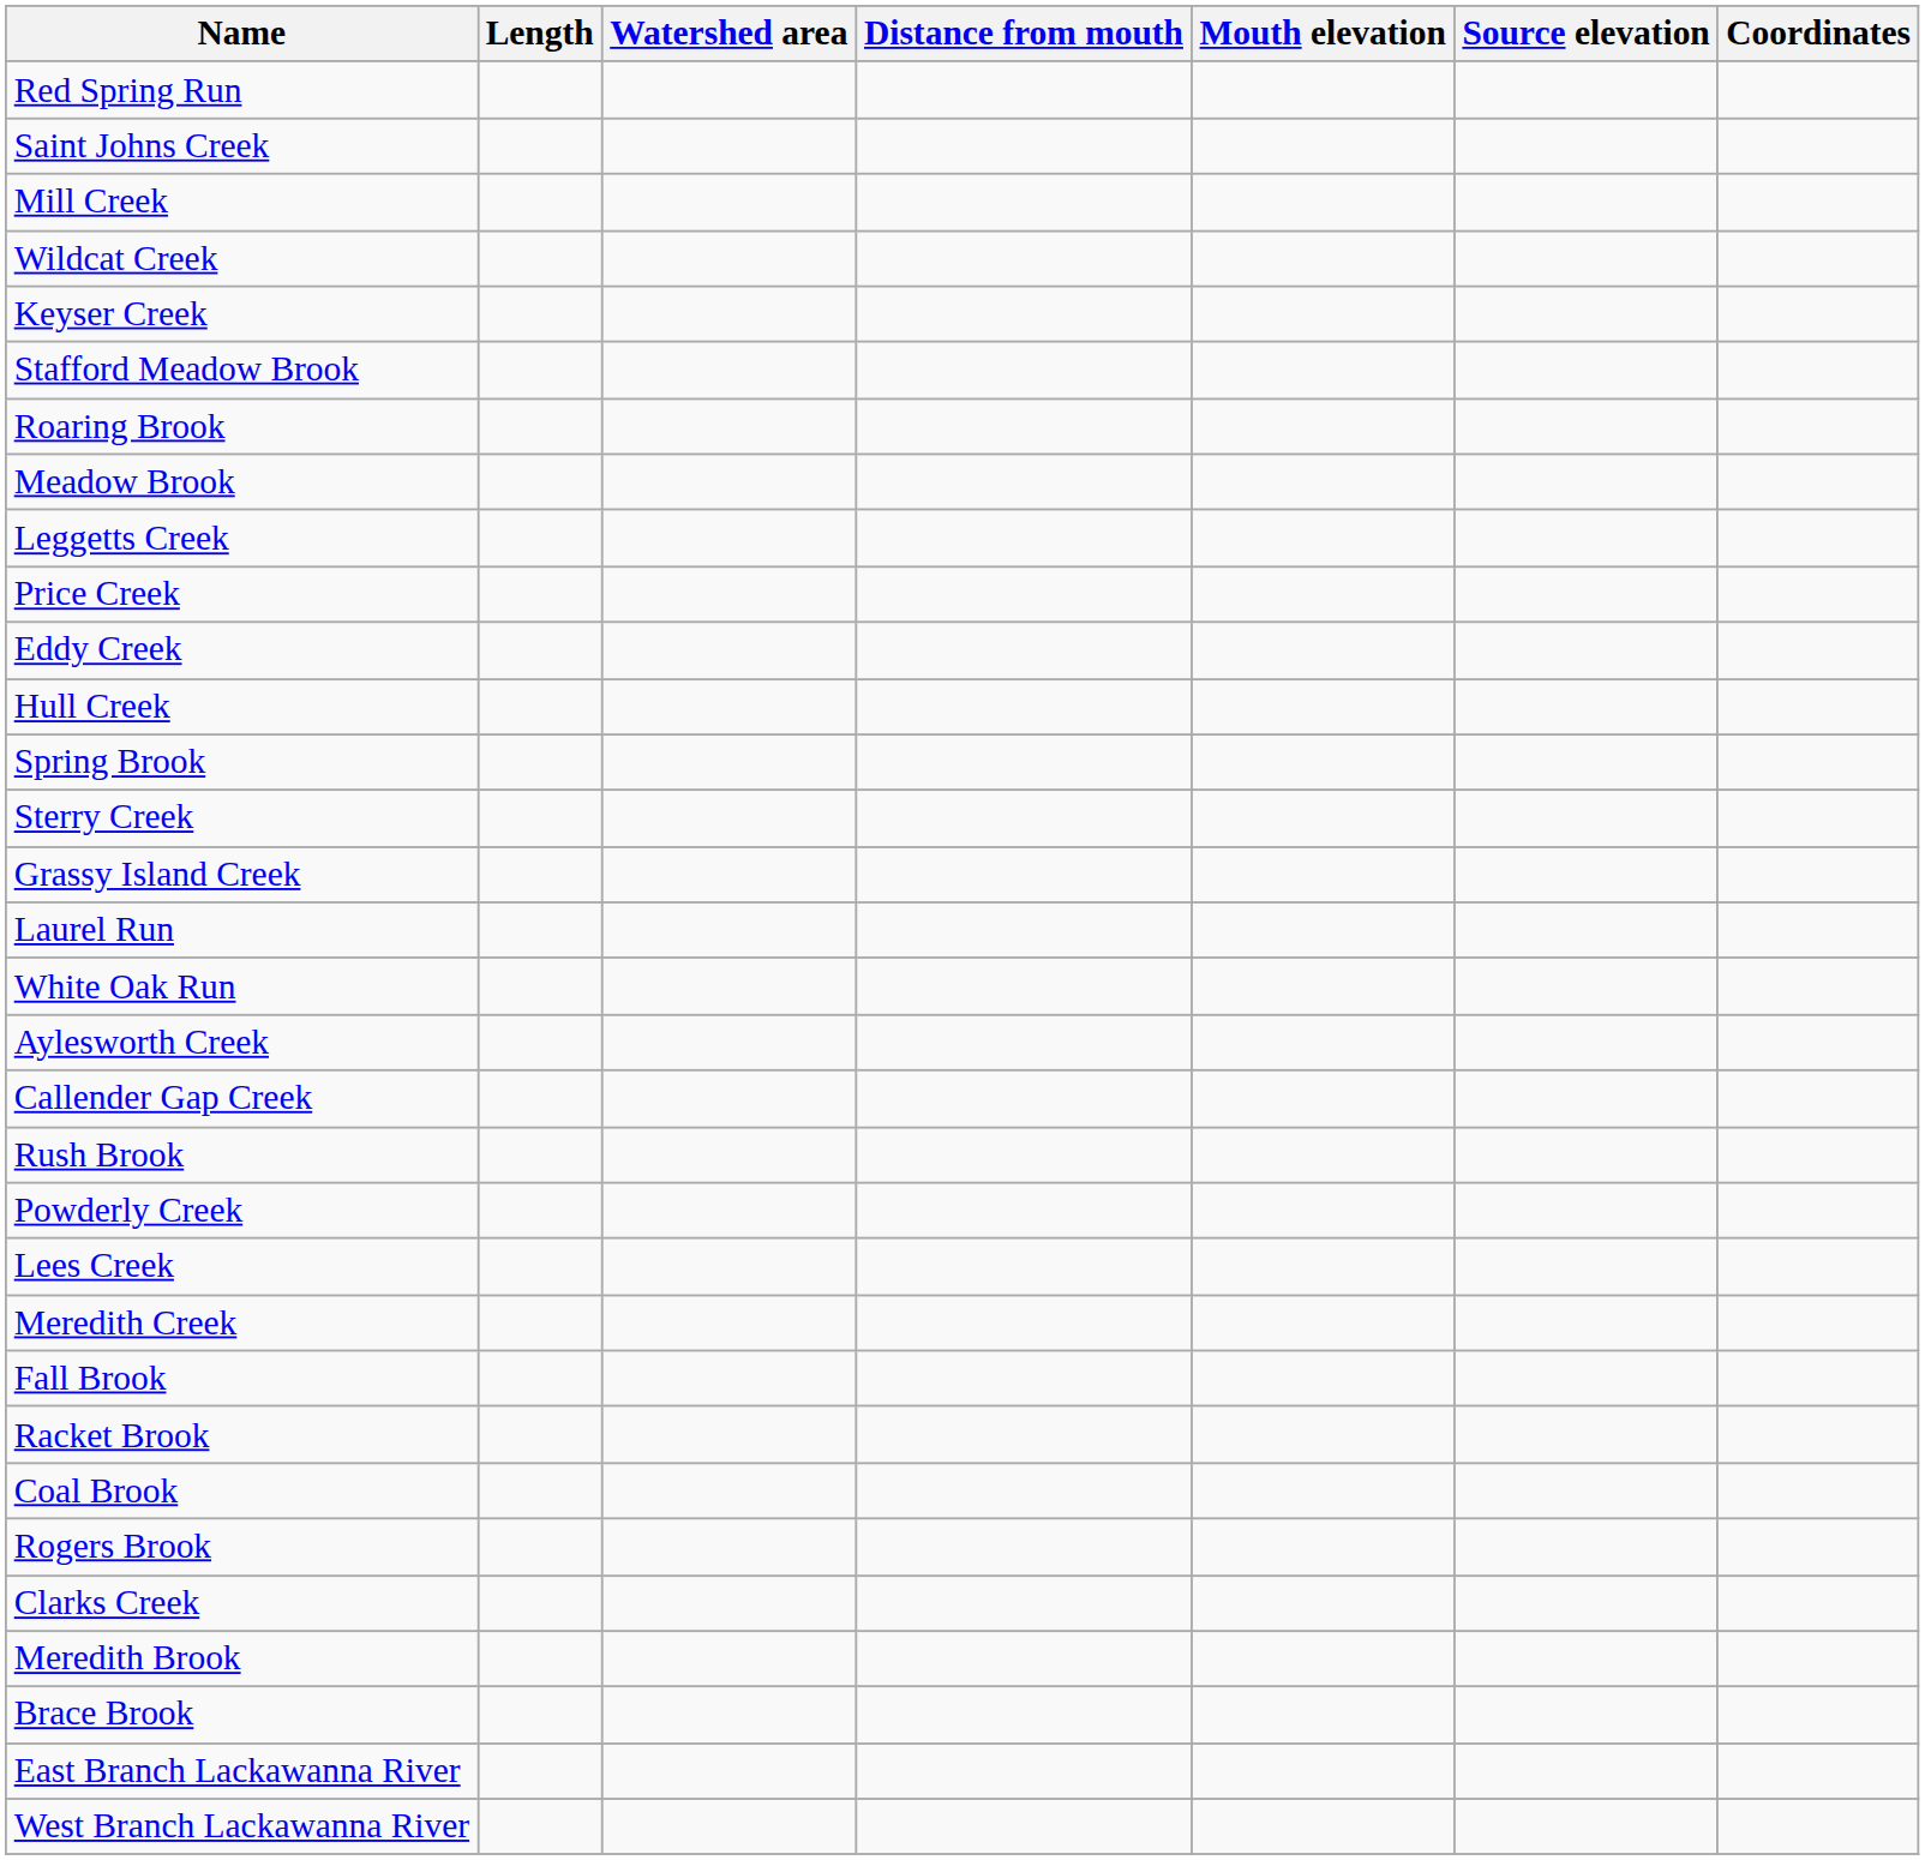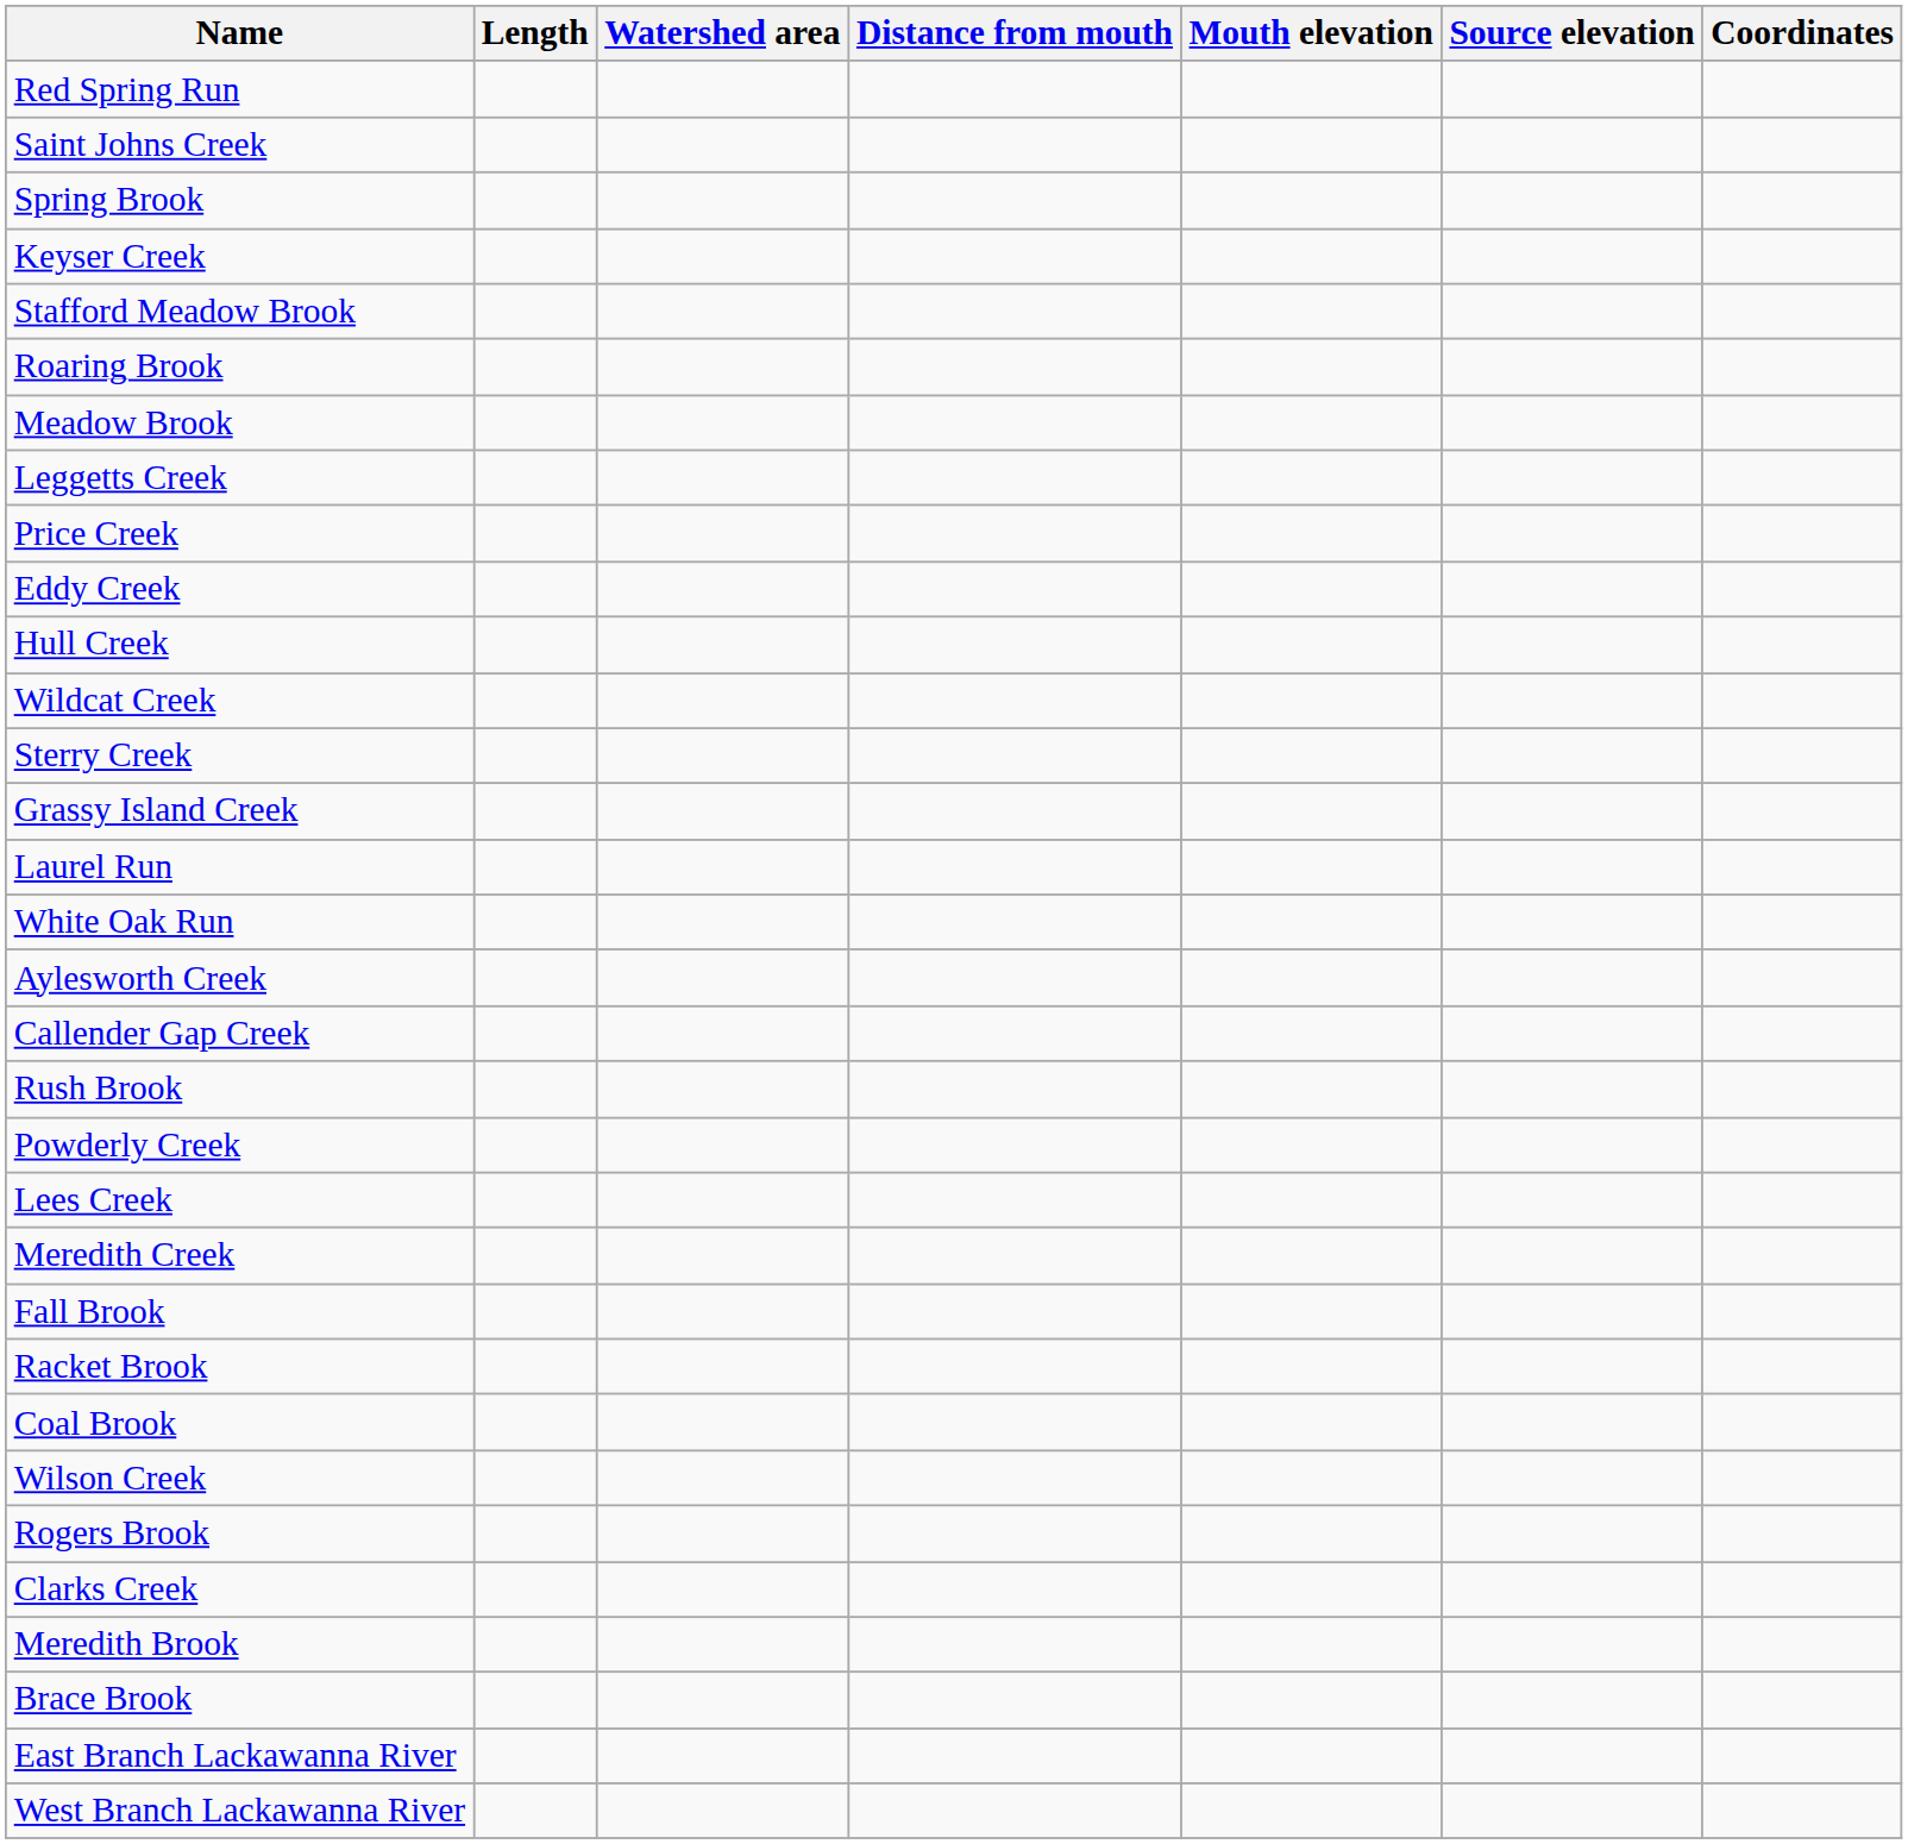- row: Mill Creek
rows swapped: Spring Brook <-> Wildcat Creek
+ row: Wilson Creek
